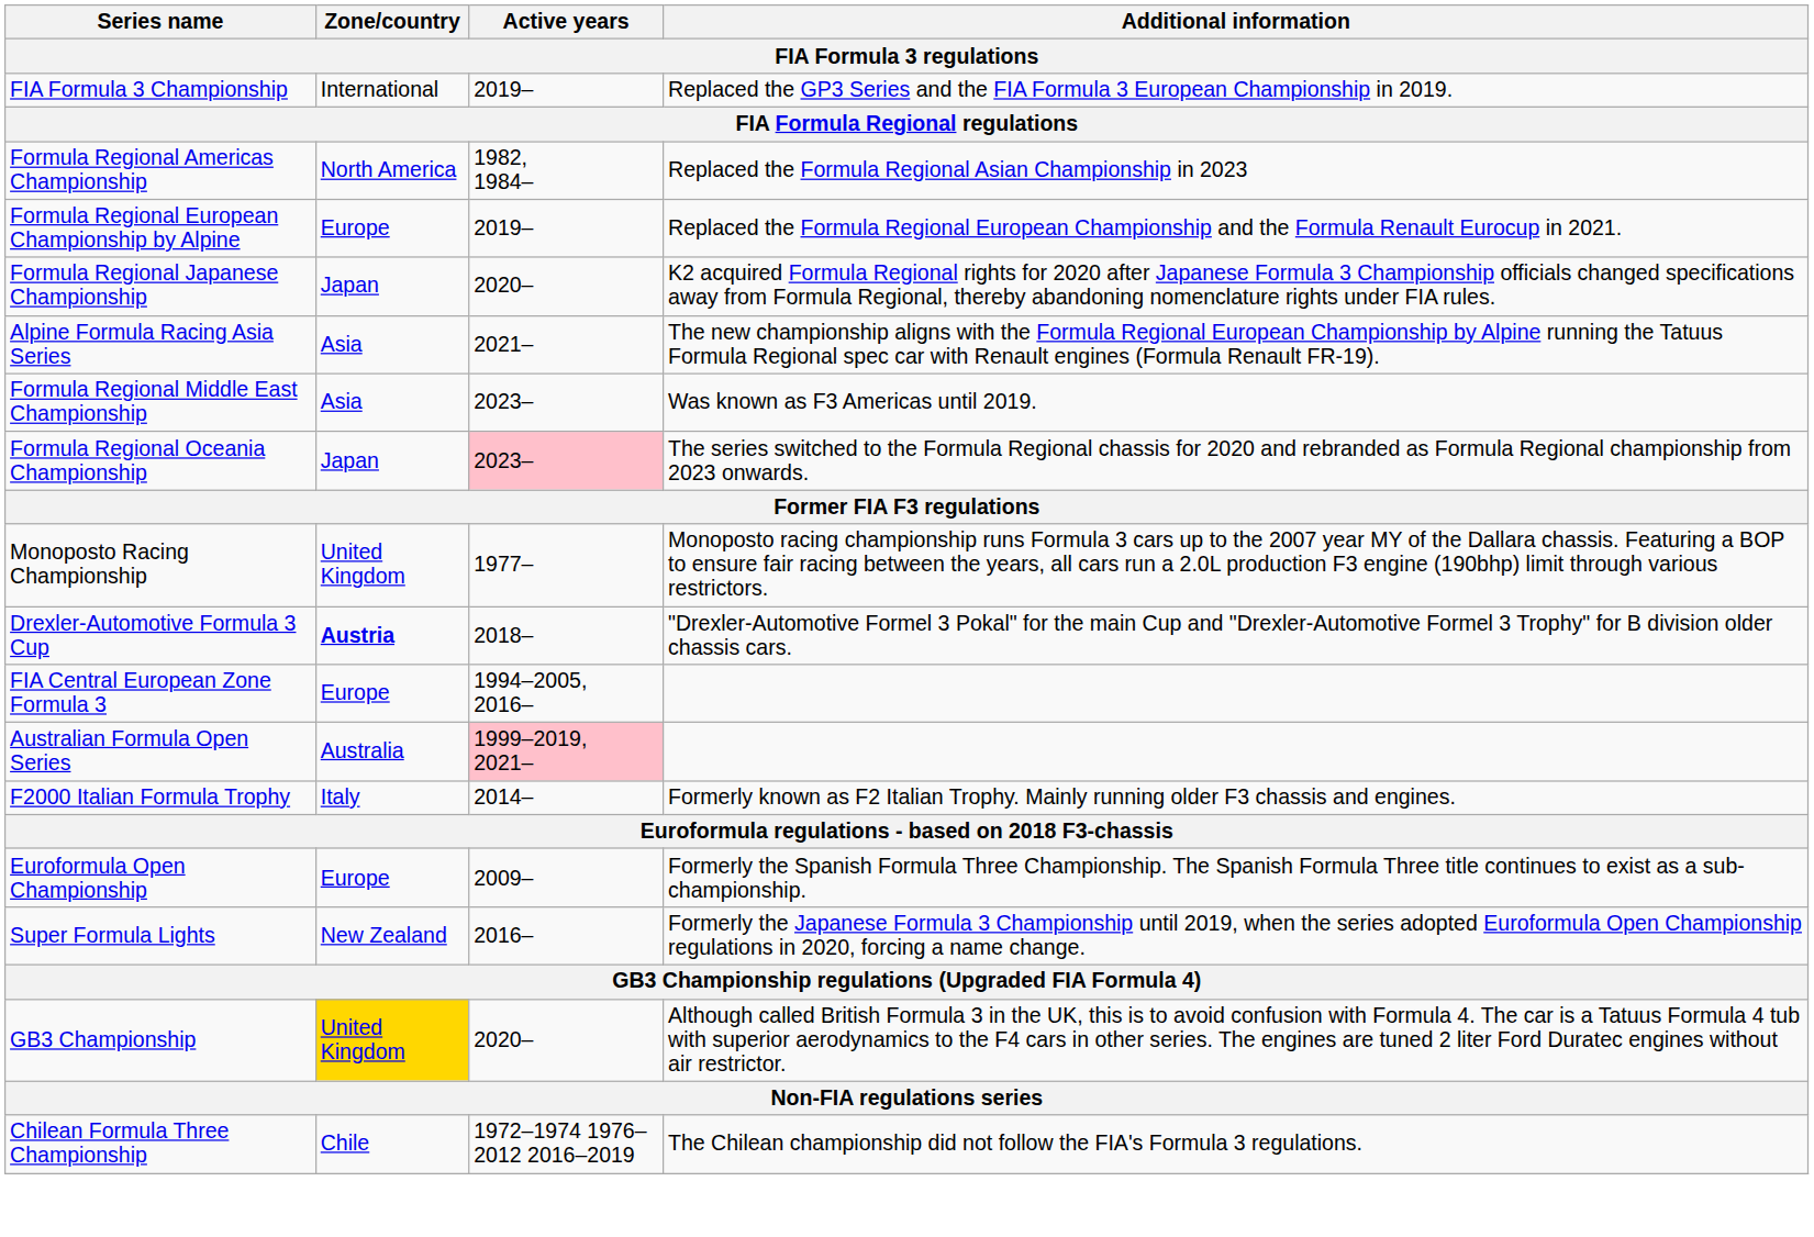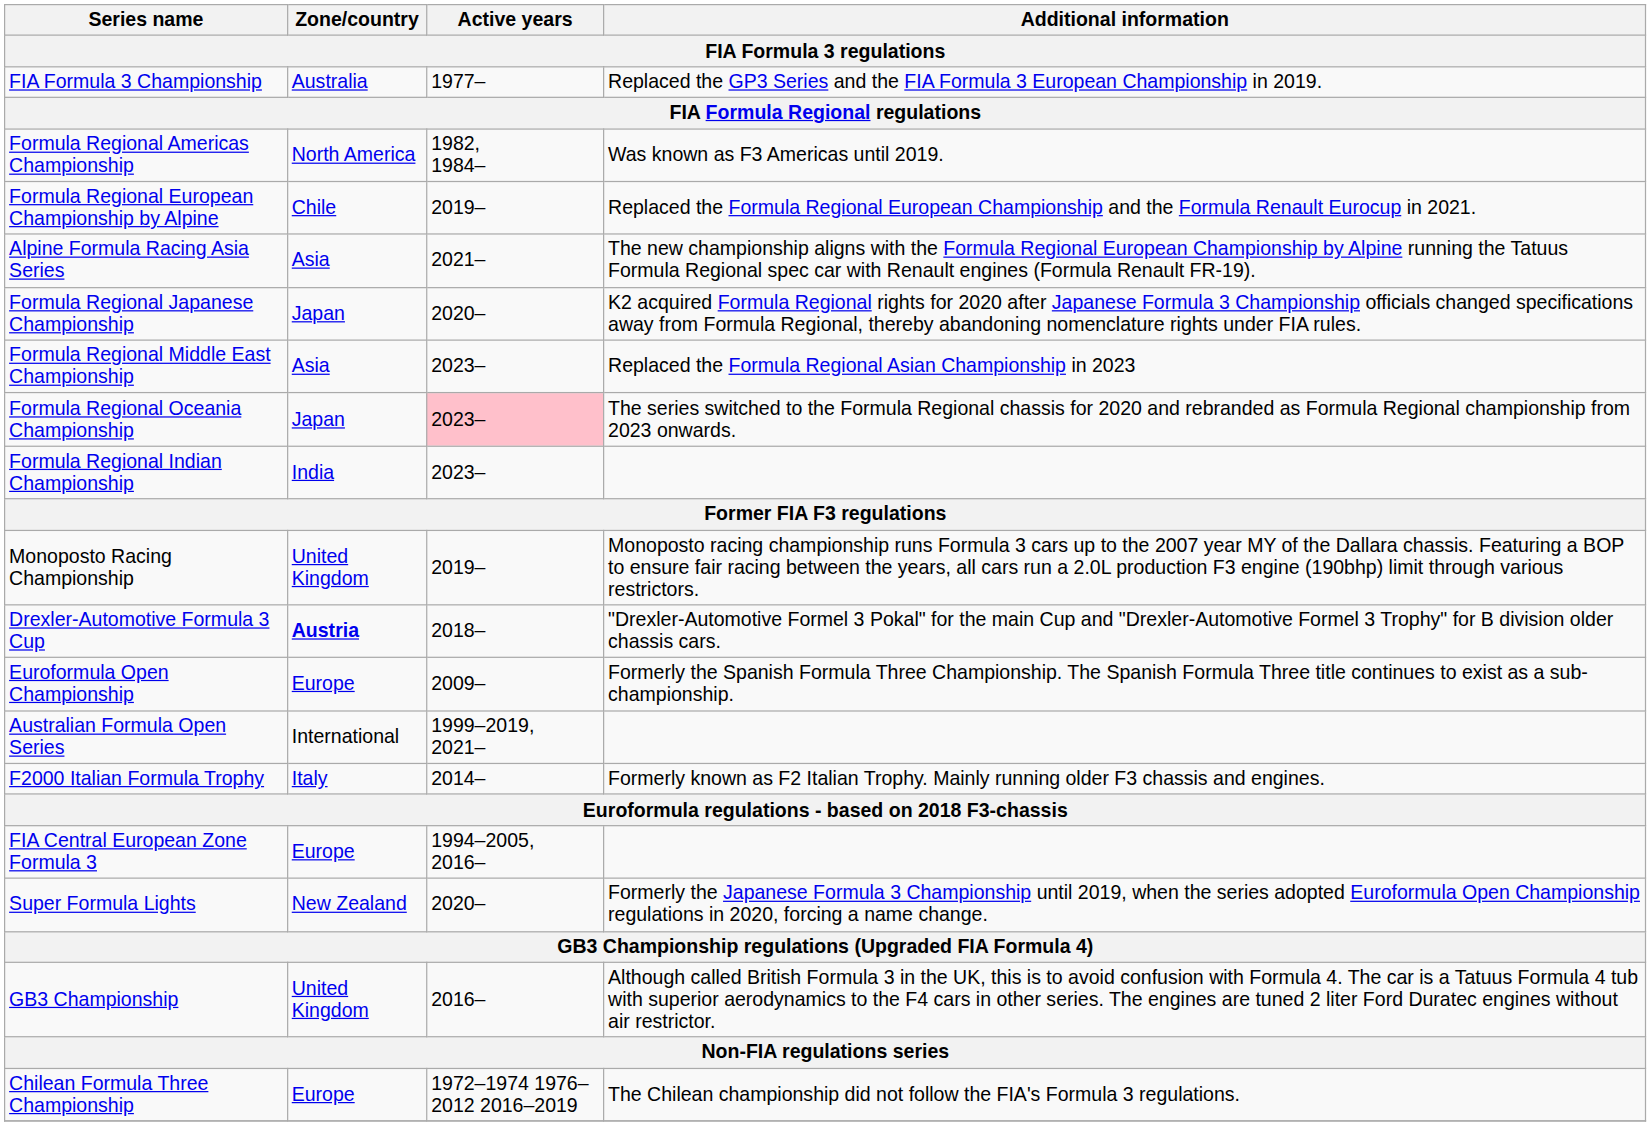FIA Formula 3 Championship | Zone/country: International -> Australia
FIA Formula 3 Championship | Active years: 2019– -> 1977–
Formula Regional Americas Championship | Additional information: Replaced the Formula Regional Asian Championship in 2023 -> Was known as F3 Americas until 2019.
Formula Regional European Championship by Alpine | Zone/country: Europe -> Chile
rows swapped: Formula Regional Japanese Championship <-> Alpine Formula Racing Asia Series
Formula Regional Middle East Championship | Additional information: Was known as F3 Americas until 2019. -> Replaced the Formula Regional Asian Championship in 2023
+ row: Formula Regional Indian Championship | India | 2023–
Monoposto Racing Championship | Active years: 1977– -> 2019–
rows swapped: FIA Central European Zone Formula 3 <-> Euroformula Open Championship
Australian Formula Open Series | Zone/country: Australia -> International
Australian Formula Open Series | Active years: pink background -> no background
Super Formula Lights | Active years: 2016– -> 2020–
GB3 Championship | Zone/country: gold background -> no background
GB3 Championship | Active years: 2020– -> 2016–
Chilean Formula Three Championship | Zone/country: Chile -> Europe
